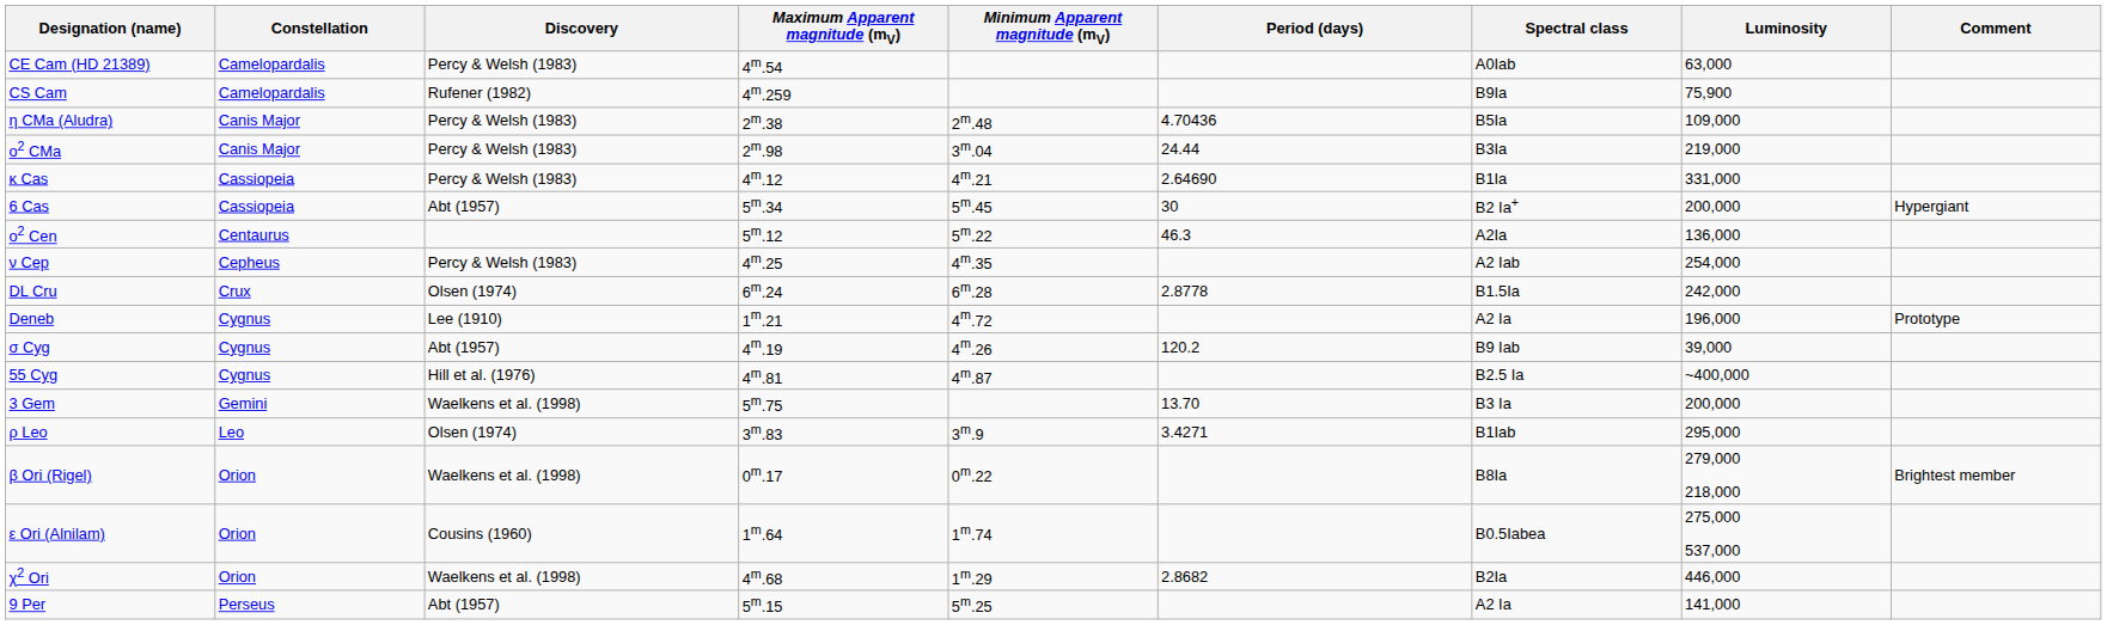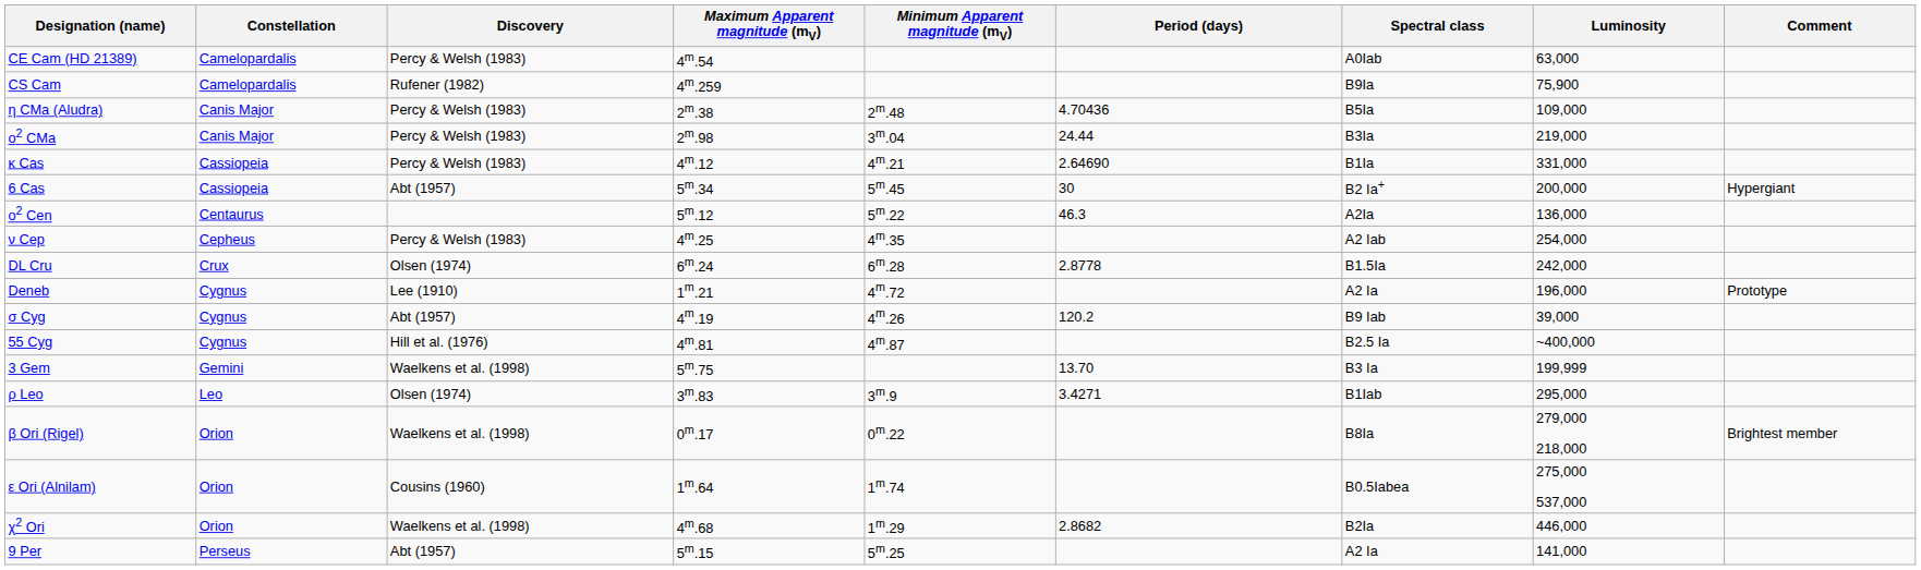3 Gem | Luminosity: 200,000 -> 199,999
